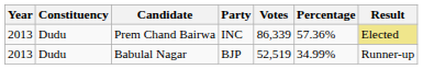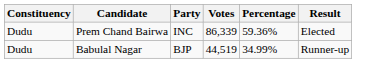- column: Year | 2013 | 2013
Prem Chand Bairwa | Percentage: 57.36% -> 59.36%
Prem Chand Bairwa | Result: khaki background -> no background
Babulal Nagar | Votes: 52,519 -> 44,519
